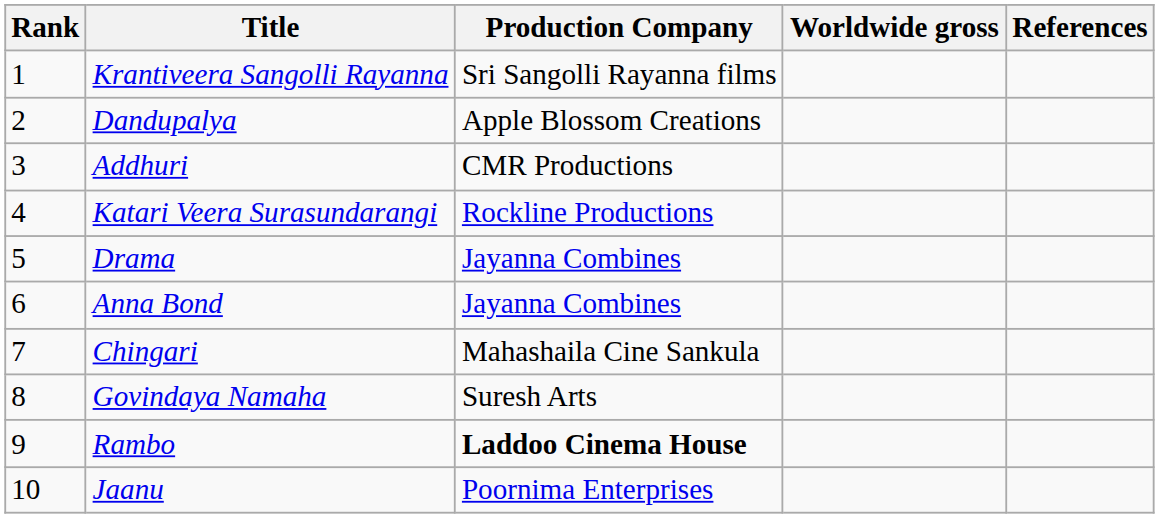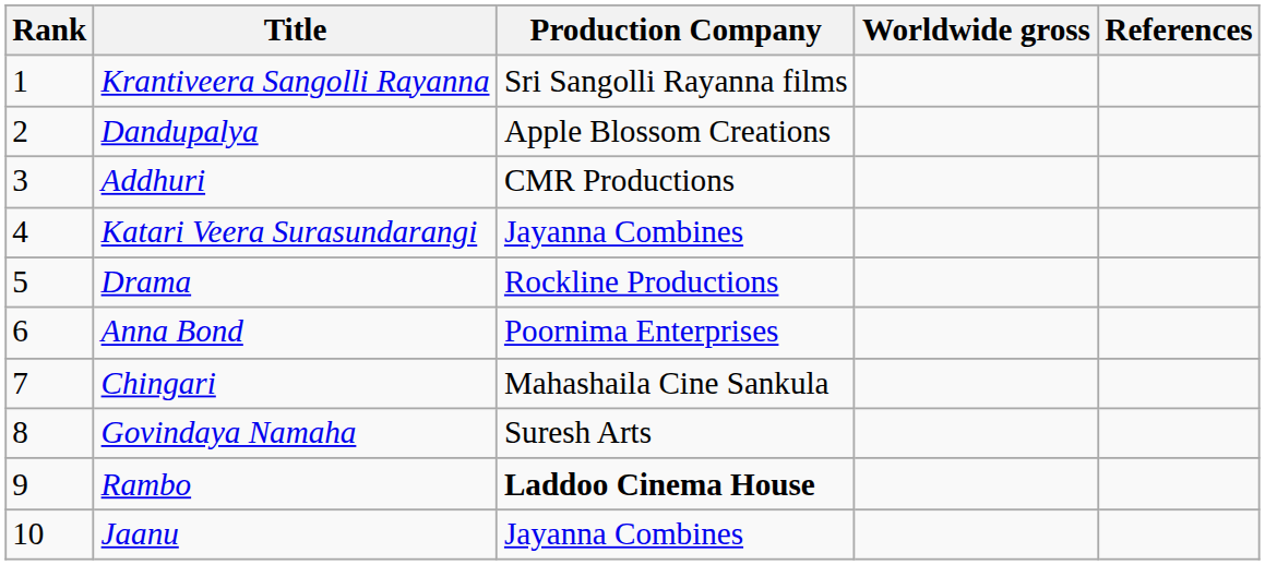Katari Veera Surasundarangi | Production Company: Rockline Productions -> Jayanna Combines
Drama | Production Company: Jayanna Combines -> Rockline Productions
Anna Bond | Production Company: Jayanna Combines -> Poornima Enterprises
Jaanu | Production Company: Poornima Enterprises -> Jayanna Combines
